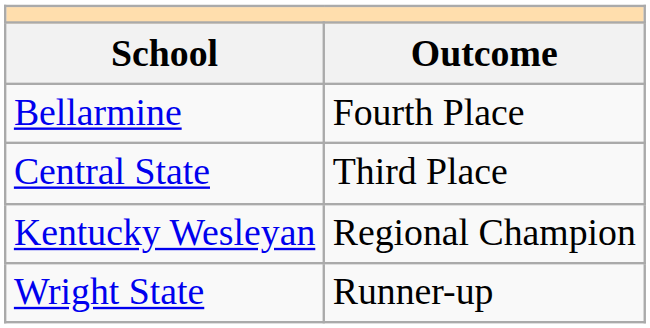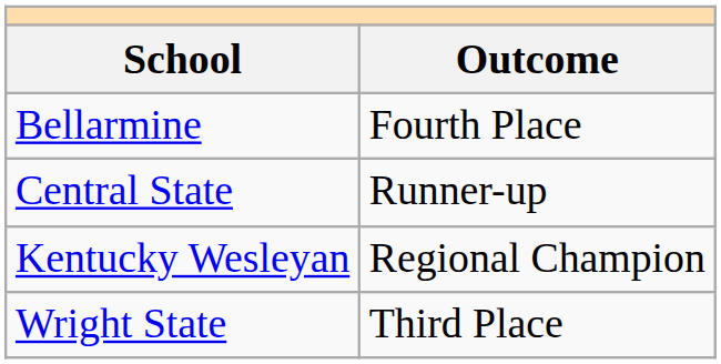Central State | Outcome: Third Place -> Runner-up
Wright State | Outcome: Runner-up -> Third Place
